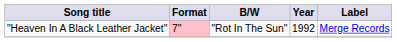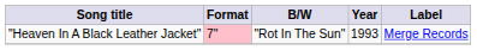"Heaven In A Black Leather Jacket" | Year: 1992 -> 1993
